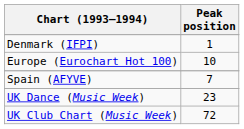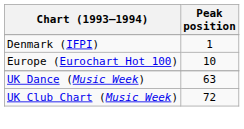- row: Spain (AFYVE) | 7
UK Dance (Music Week) | Peak position: 23 -> 63
